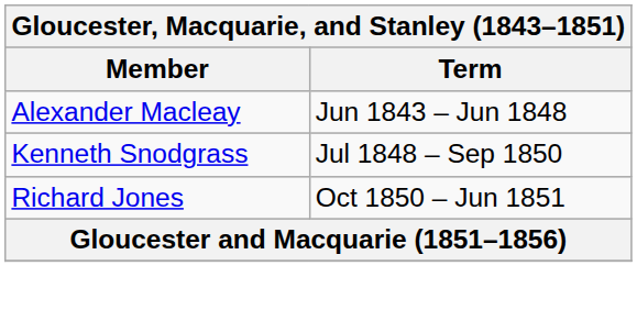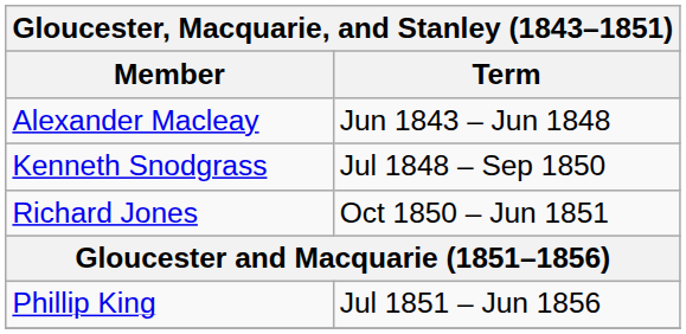+ row: Phillip King | Jul 1851 – Jun 1856
